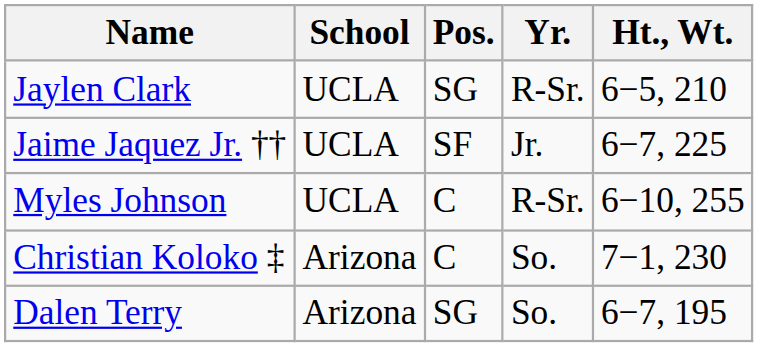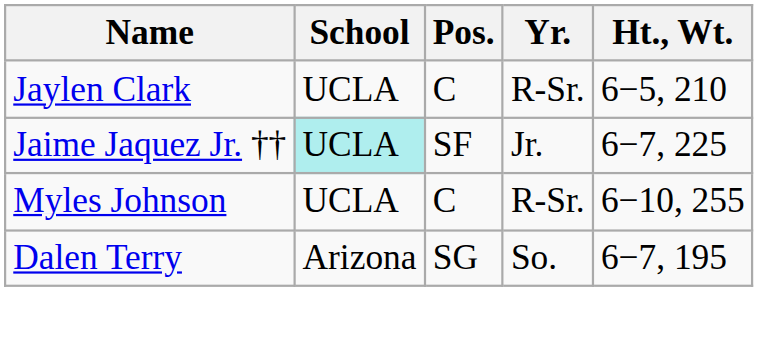Jaylen Clark | Pos.: SG -> C
Jaime Jaquez Jr. †† | School: no background -> paleturquoise background
- row: Christian Koloko ‡ | Arizona | C | So. | 7−1, 230
